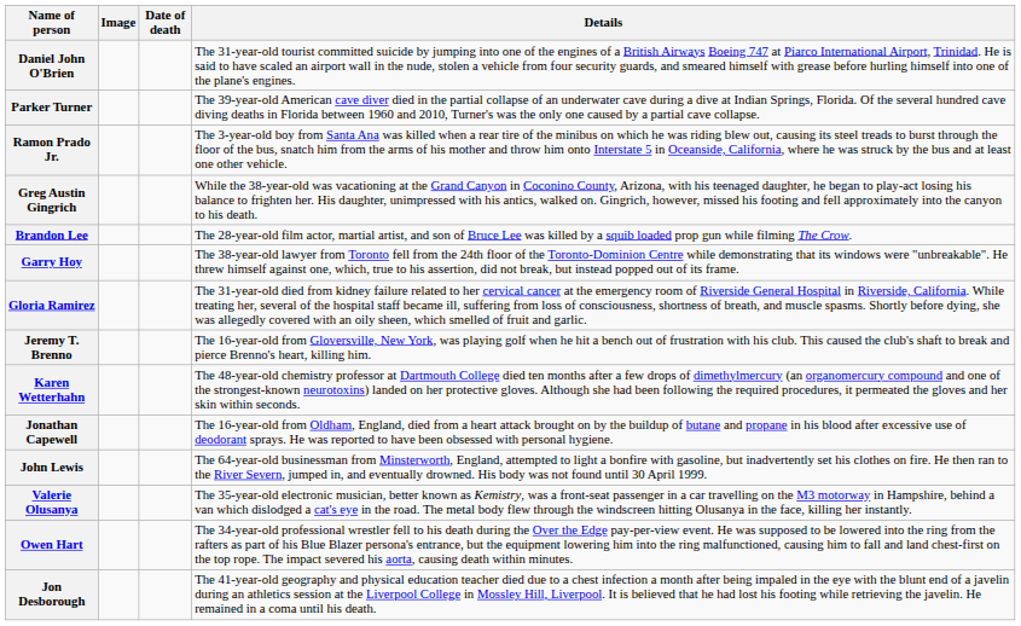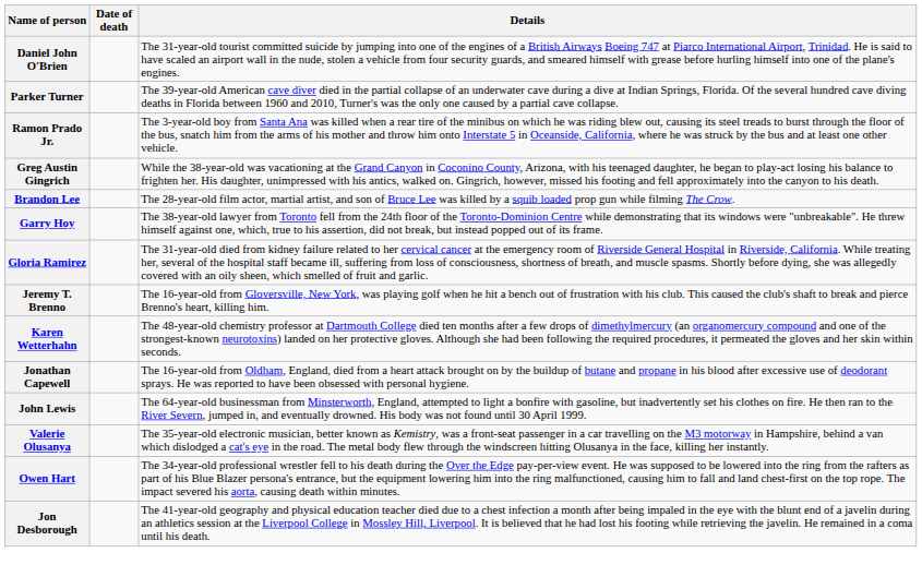- column: Image
